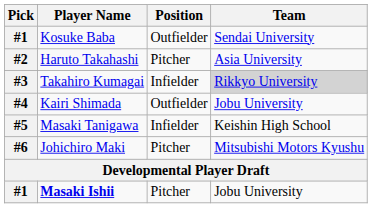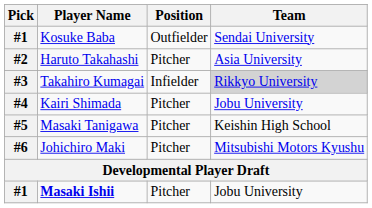Kairi Shimada | Position: Outfielder -> Pitcher
Masaki Tanigawa | Position: Infielder -> Pitcher
